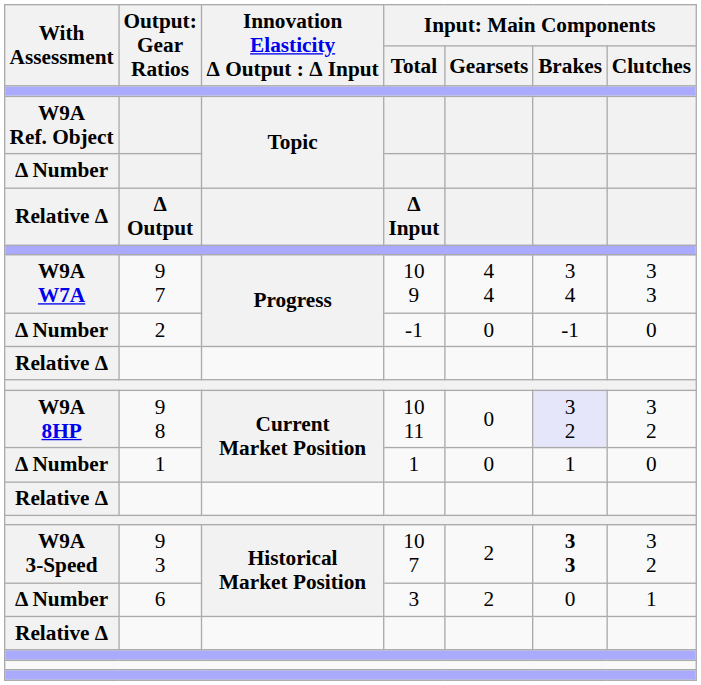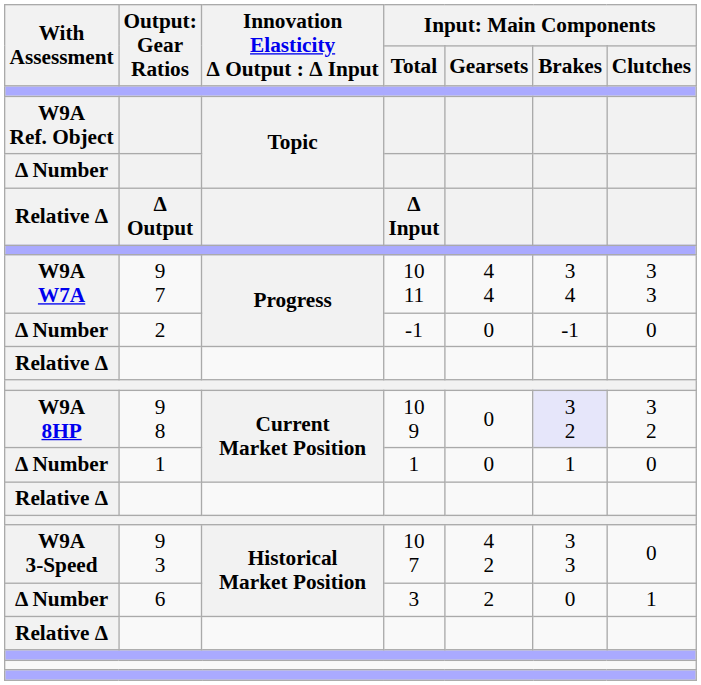9 7 | column 4: 10 9 -> 10 11
9 8 | column 4: 10 11 -> 10 9
9 3 | column 5: 2 -> 4 2
9 3 | column 6: bold -> normal
9 3 | column 7: 3 2 -> 0
